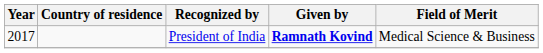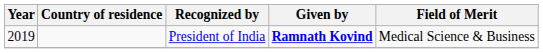President of India | Year: 2017 -> 2019
